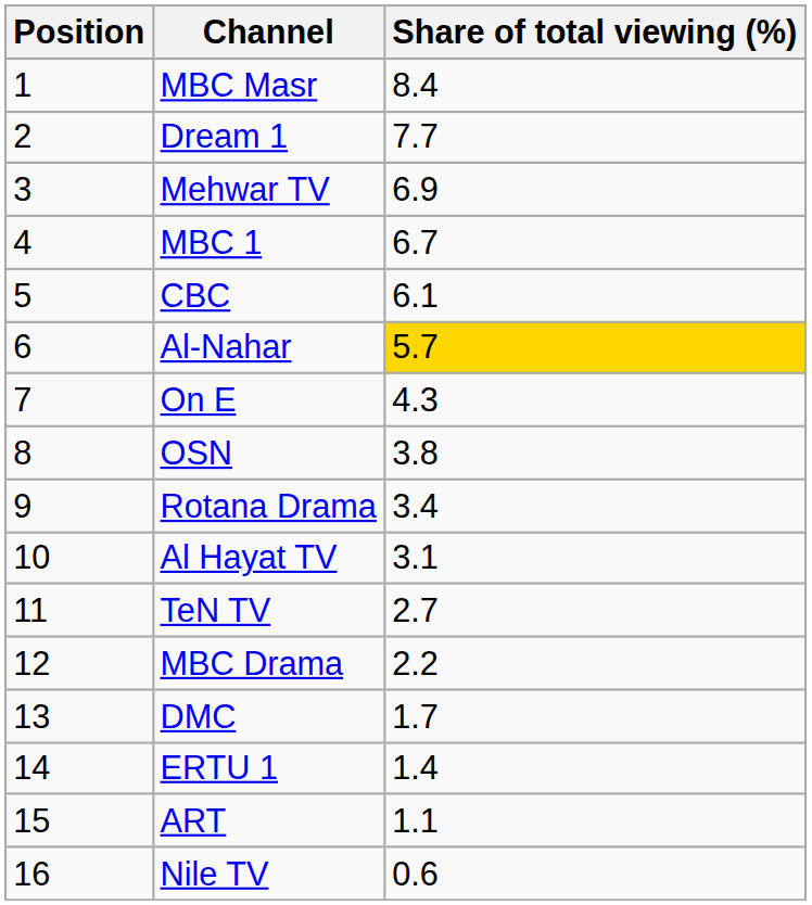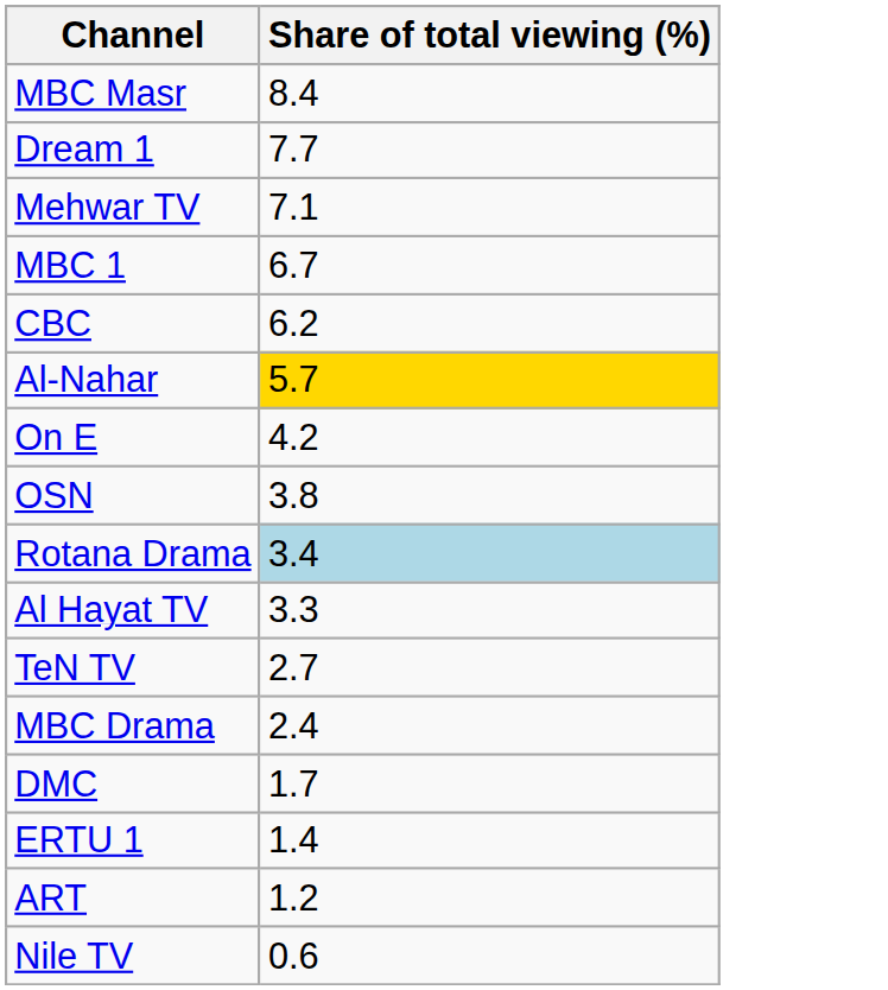- column: Position | 1 | 2 | 3 | 4 | 5 | 6 | 7 | 8 | 9 | 10 | 11 | 12 | 13 | 14 | 15 | 16
Mehwar TV | Share of total viewing (%): 6.9 -> 7.1
CBC | Share of total viewing (%): 6.1 -> 6.2
On E | Share of total viewing (%): 4.3 -> 4.2
Rotana Drama | Share of total viewing (%): no background -> lightblue background
Al Hayat TV | Share of total viewing (%): 3.1 -> 3.3
MBC Drama | Share of total viewing (%): 2.2 -> 2.4
ART | Share of total viewing (%): 1.1 -> 1.2
